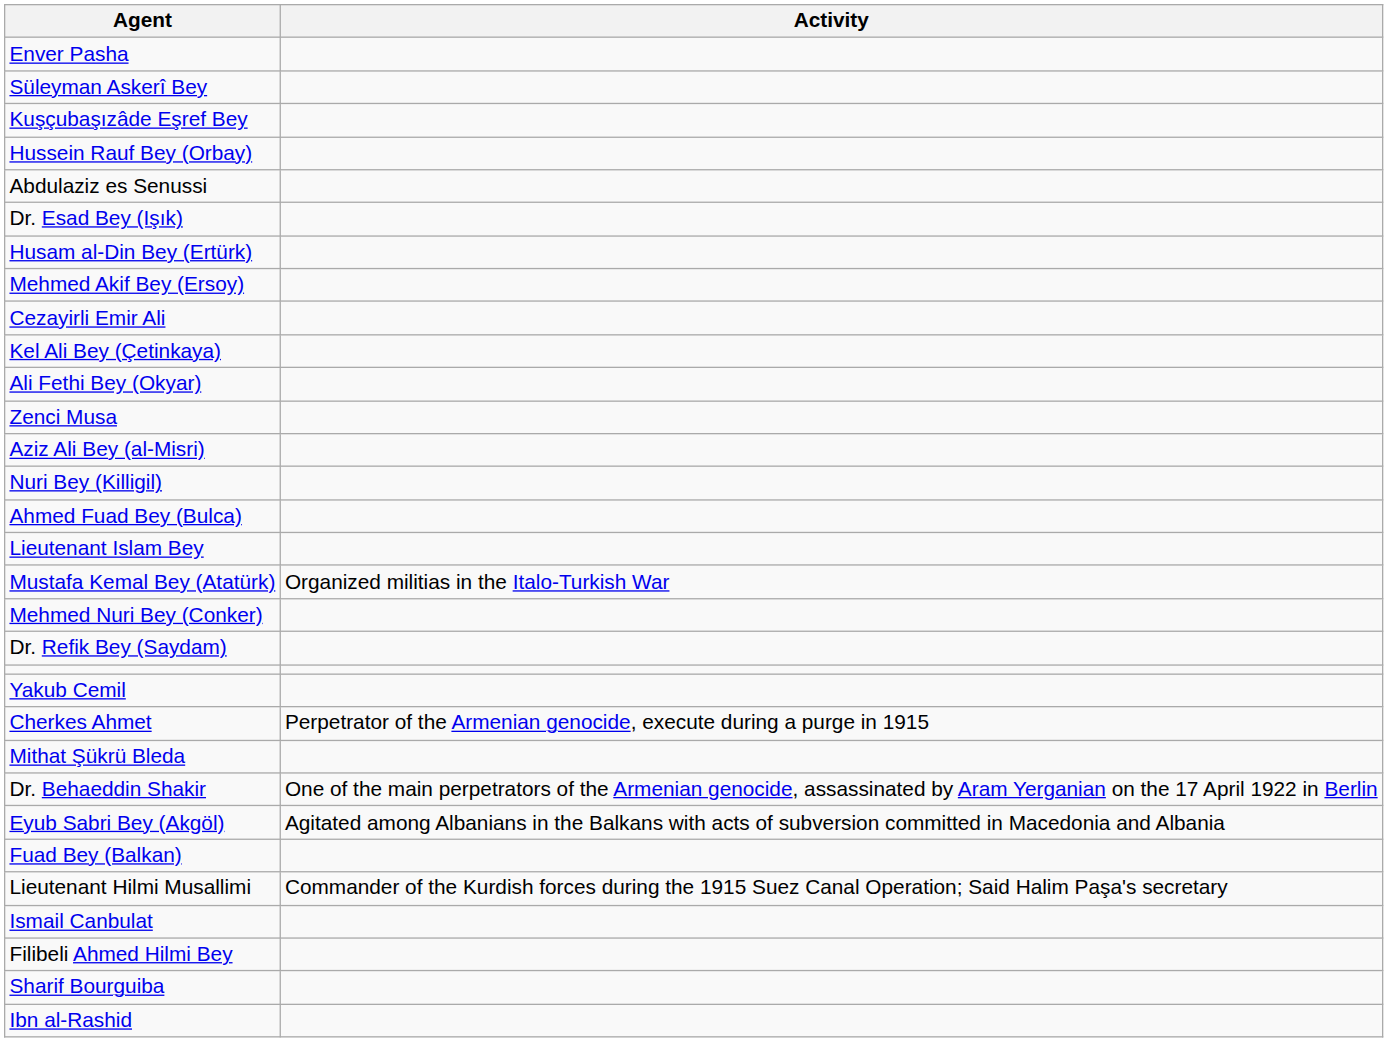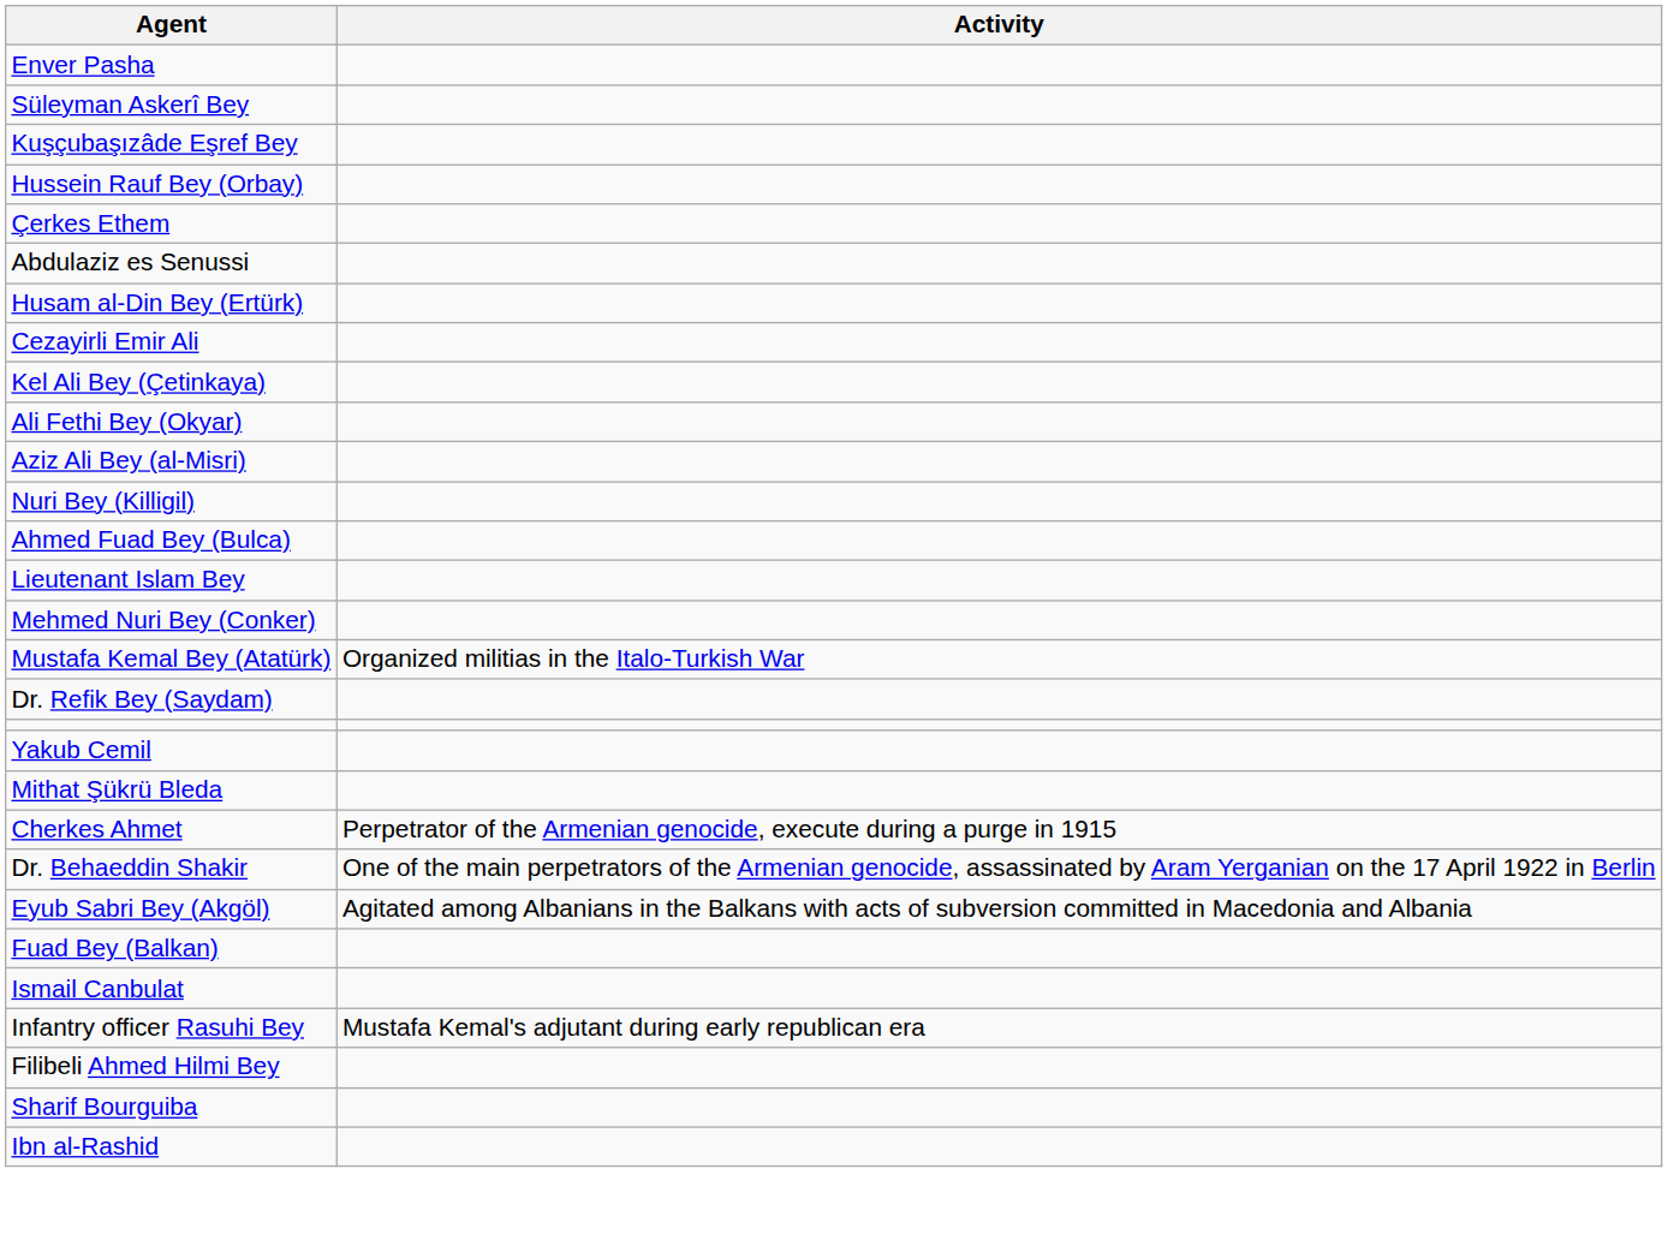+ row: Çerkes Ethem
- row: Dr. Esad Bey (Işık)
- row: Mehmed Akif Bey (Ersoy)
- row: Zenci Musa
rows swapped: Mustafa Kemal Bey (Atatürk) <-> Mehmed Nuri Bey (Conker)
rows swapped: Mithat Şükrü Bleda <-> Cherkes Ahmet
- row: Lieutenant Hilmi Musallimi | Commander of the Kurdish forces during the 1915 Suez Canal Operation; Said Halim Paşa's secretary
+ row: Infantry officer Rasuhi Bey | Mustafa Kemal's adjutant during early republican era
